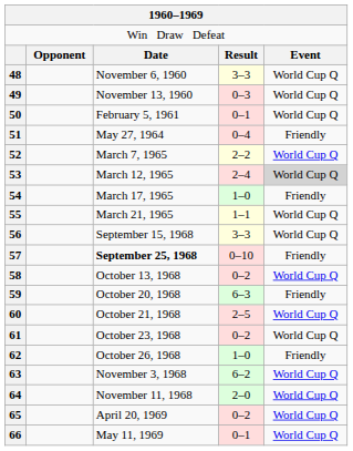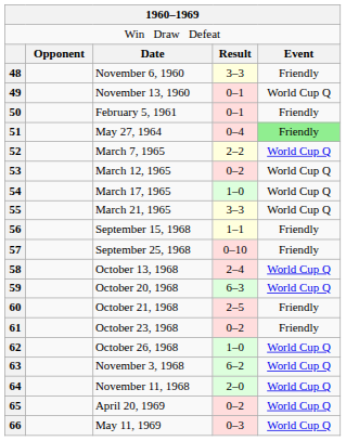48 | column 5: World Cup Q -> Friendly
49 | column 4: 0–3 -> 0–1
50 | column 5: World Cup Q -> Friendly
51 | column 5: no background -> lightgreen background
53 | column 4: 2–4 -> 0–2
53 | column 5: lightgrey background -> no background
54 | column 5: Friendly -> World Cup Q
55 | column 4: 1–1 -> 3–3
56 | column 4: 3–3 -> 1–1
56 | column 5: World Cup Q -> Friendly
57 | column 3: bold -> normal
58 | column 4: 0–2 -> 2–4
59 | column 5: Friendly -> World Cup Q
60 | column 5: World Cup Q -> Friendly
61 | column 5: World Cup Q -> Friendly
62 | column 5: Friendly -> World Cup Q
66 | column 4: 0–1 -> 0–3
